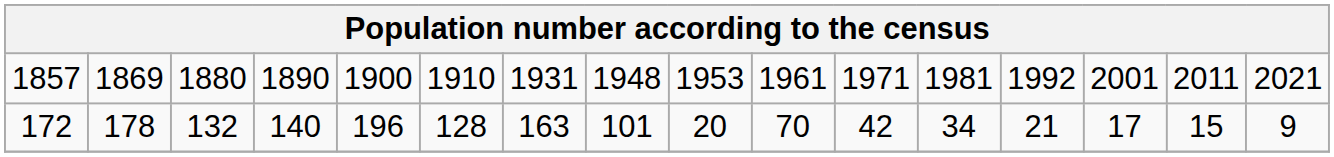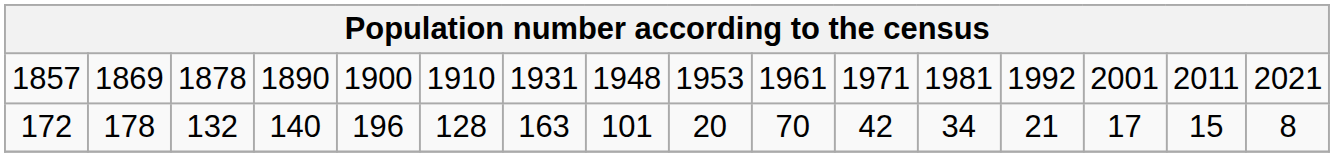1857 | column 3: 1880 -> 1878
172 | column 16: 9 -> 8
